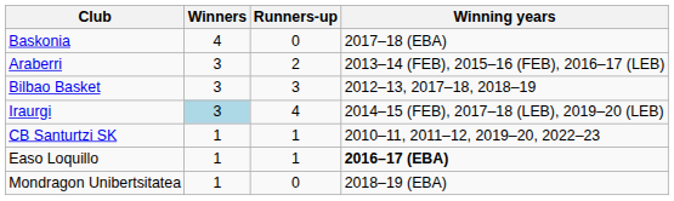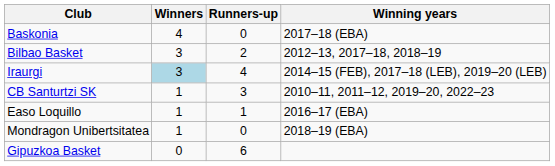- row: Araberri | 3 | 2 | 2013–14 (FEB), 2015–16 (FEB), 2016–17 (LEB)
Bilbao Basket | Runners-up: 3 -> 2
CB Santurtzi SK | Runners-up: 1 -> 3
Easo Loquillo | Winning years: bold -> normal
+ row: Gipuzkoa Basket | 0 | 6
